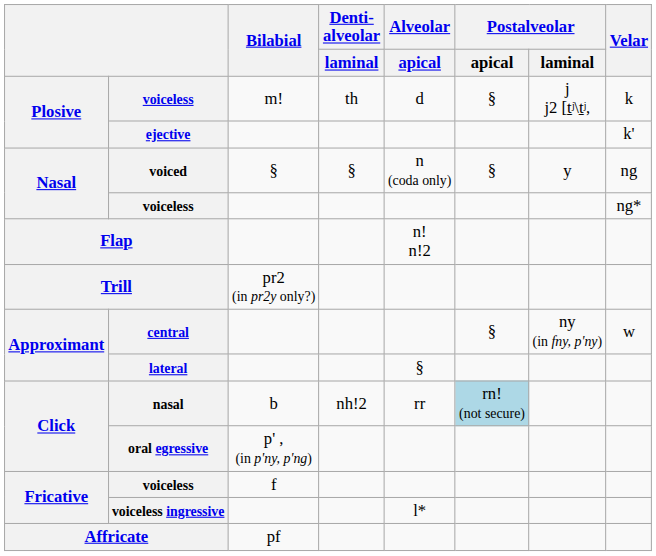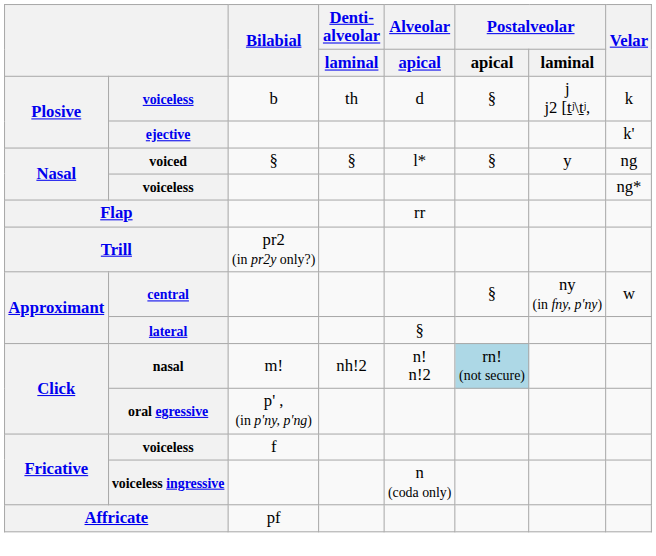Plosive / voiceless | Bilabial: m! -> b
voiced | Alveolar / apical: n (coda only) -> l*
Flap | Alveolar / apical: n! n!2 -> rr
nasal | Bilabial: b -> m!
nasal | Alveolar / apical: rr -> n! n!2
voiceless ingressive | Alveolar / apical: l* -> n (coda only)
